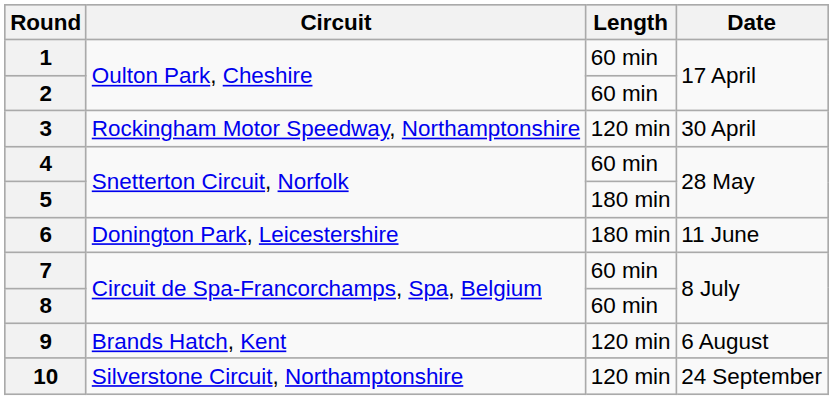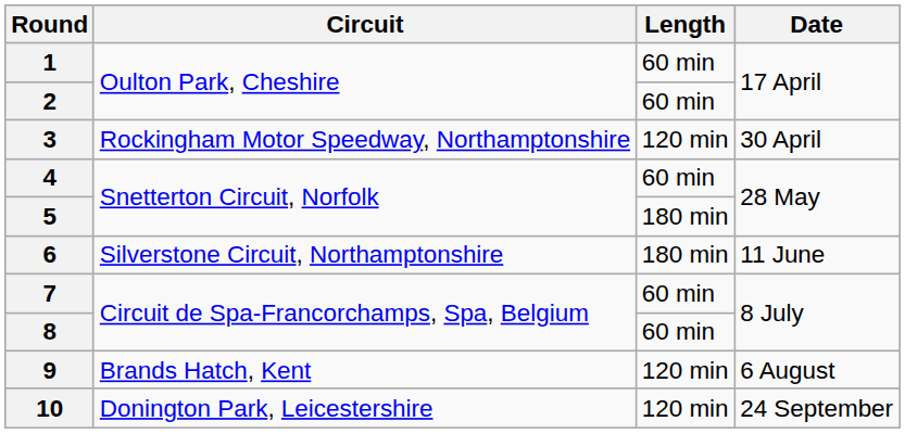6 | Circuit: Donington Park, Leicestershire -> Silverstone Circuit, Northamptonshire
10 | Circuit: Silverstone Circuit, Northamptonshire -> Donington Park, Leicestershire
